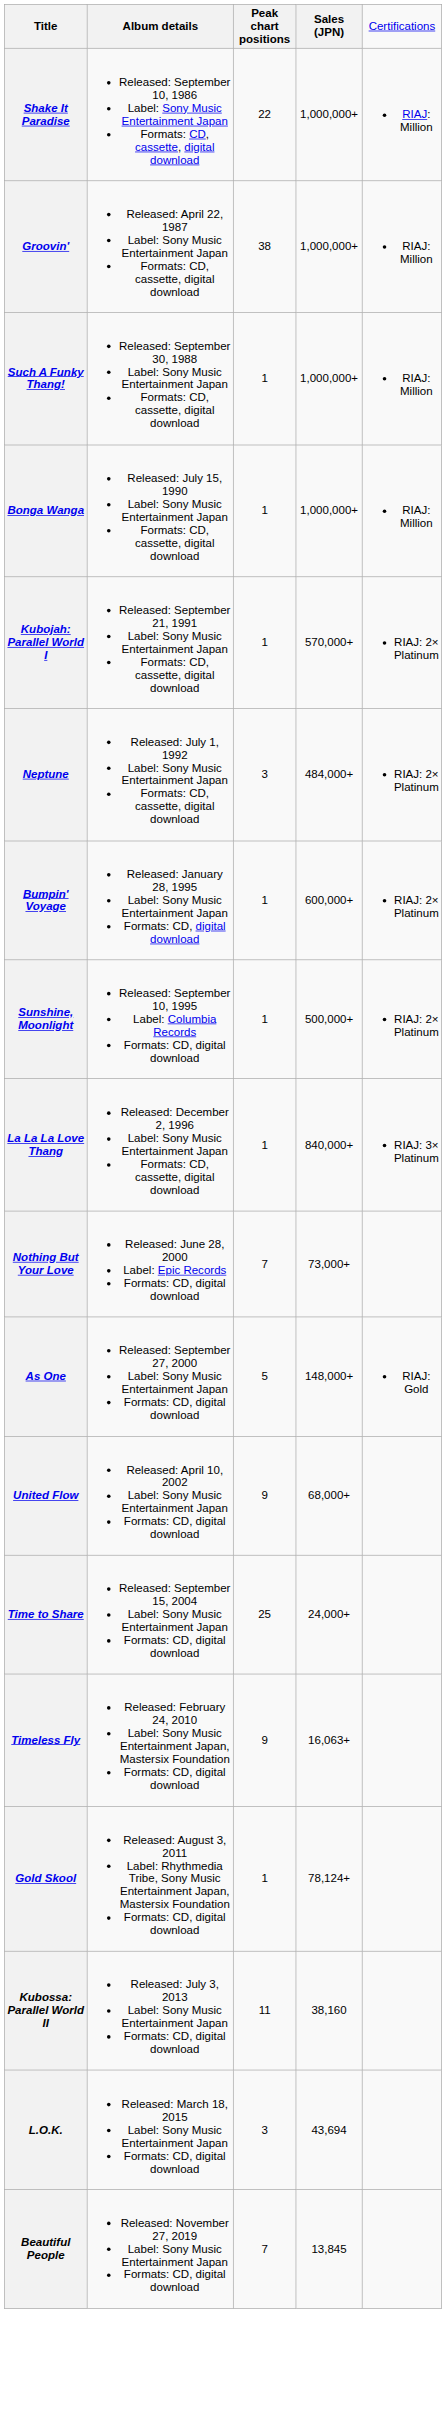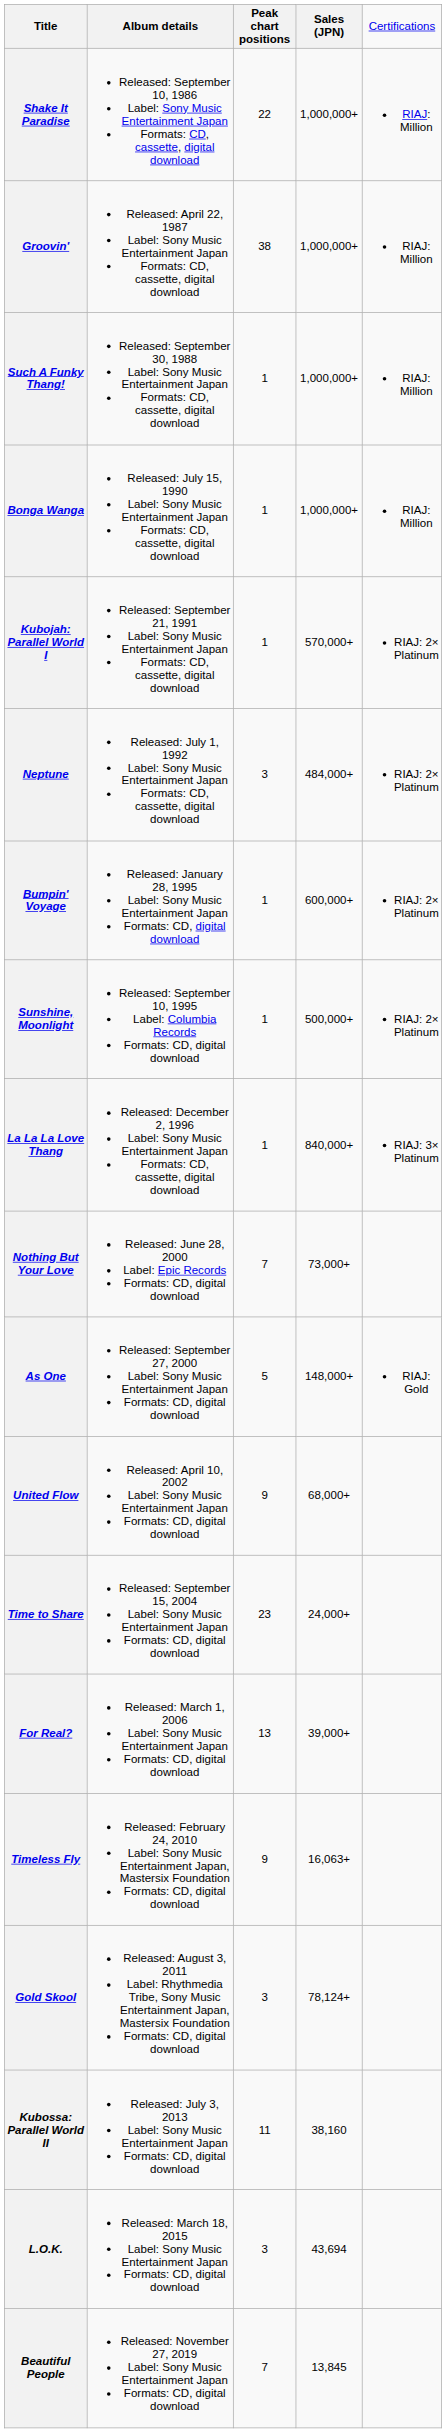Time to Share | column 3: 25 -> 23
+ row: For Real? | Released: March 1, 2006 Label: Sony Music Entertainment Japan Formats: CD, digital download | 13 | 39,000+
Gold Skool | column 3: 1 -> 3
